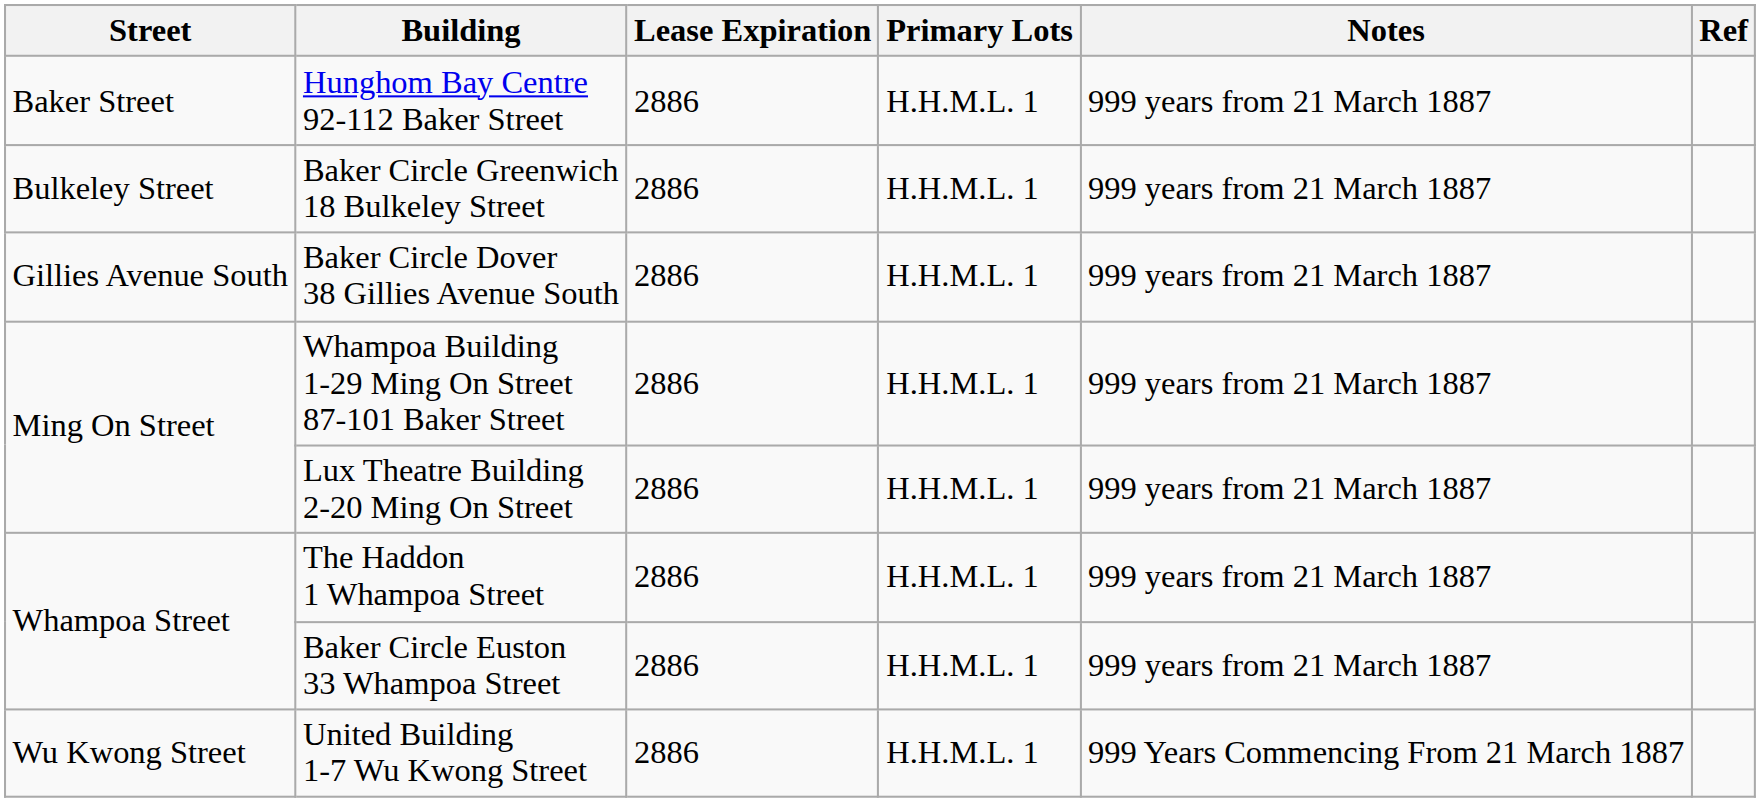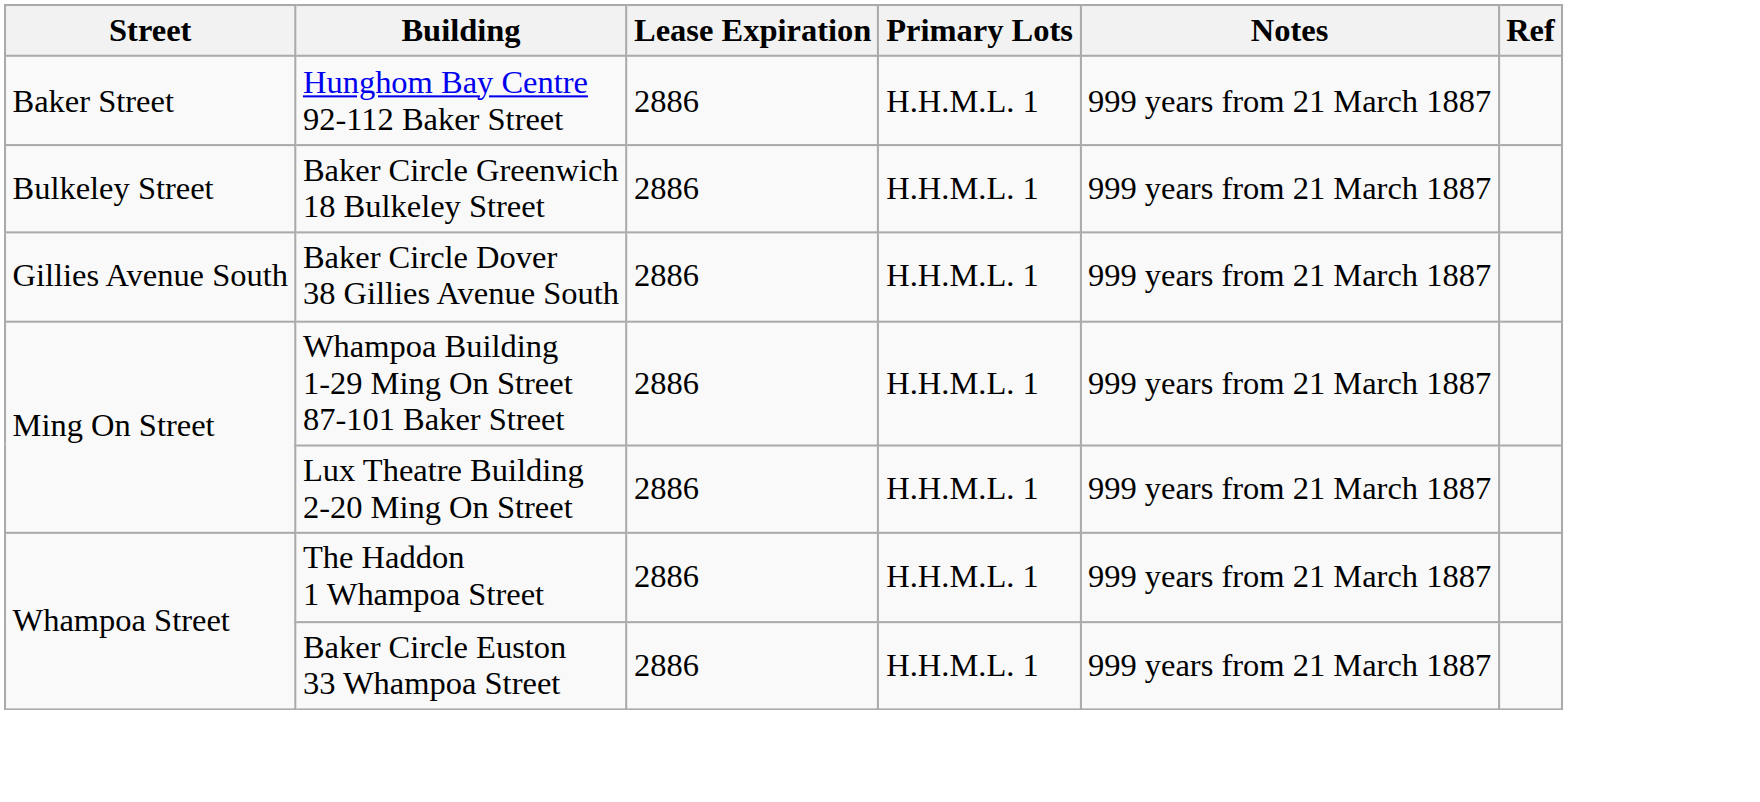- row: Wu Kwong Street | United Building 1-7 Wu Kwong Street | 2886 | H.H.M.L. 1 | 999 Years Commencing From 21 March 1887
